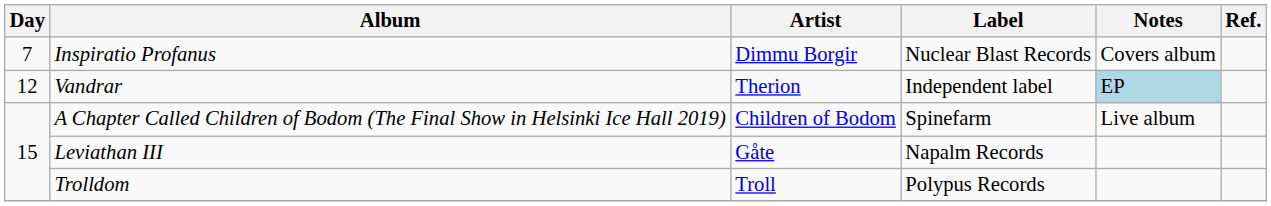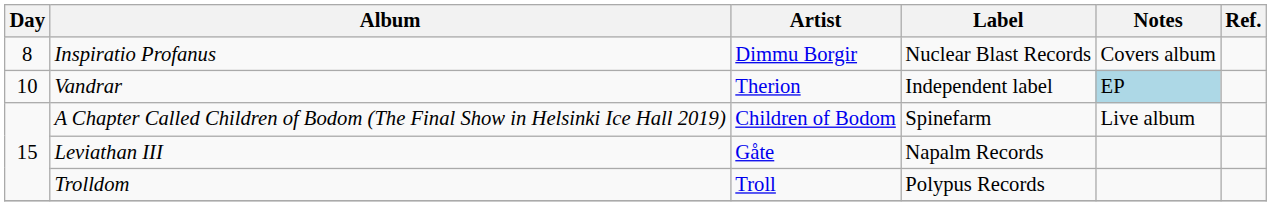Inspiratio Profanus | Day: 7 -> 8
Vandrar | Day: 12 -> 10
